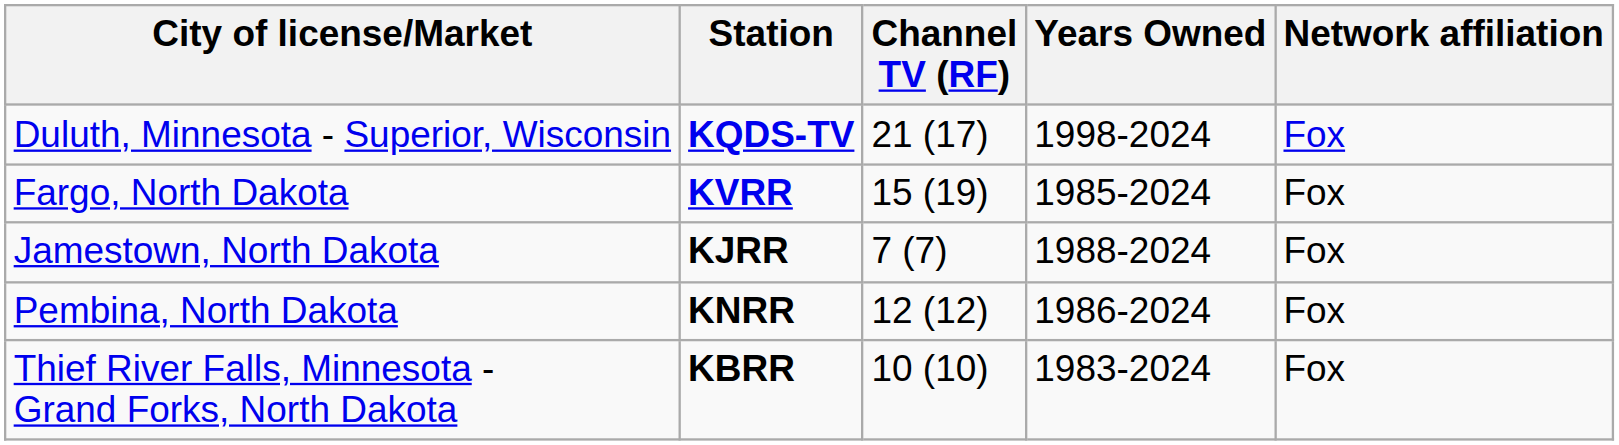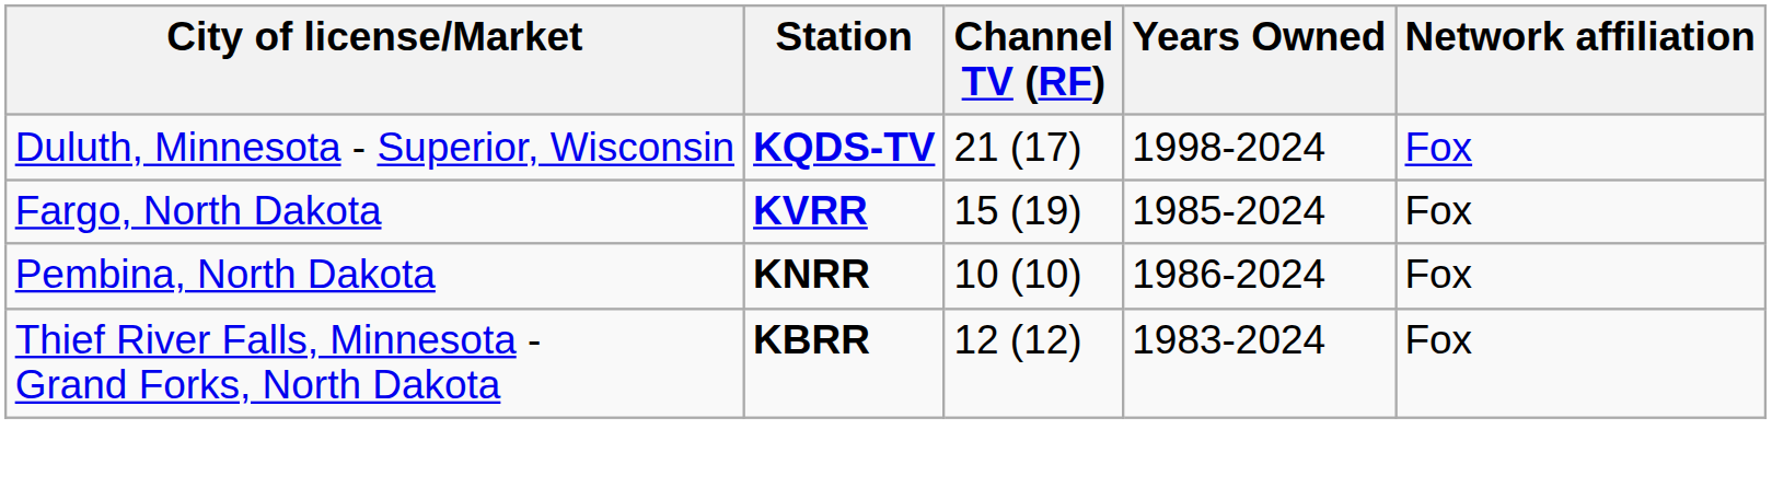- row: Jamestown, North Dakota | KJRR | 7 (7) | 1988-2024 | Fox
Pembina, North Dakota | Channel TV (RF): 12 (12) -> 10 (10)
Thief River Falls, Minnesota - Grand Forks, North Dakota | Channel TV (RF): 10 (10) -> 12 (12)
